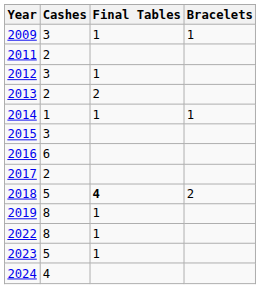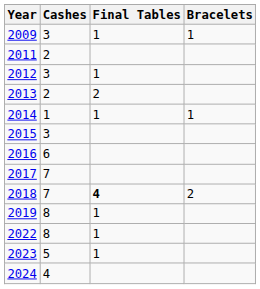2017 | Cashes: 2 -> 7
2018 | Cashes: 5 -> 7
